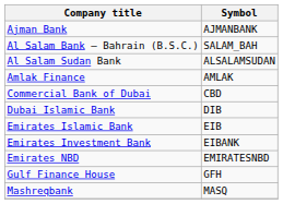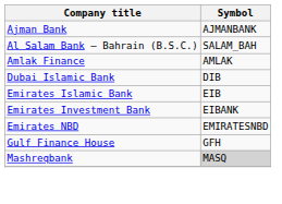- row: Al Salam Sudan Bank | ALSALAMSUDAN
- row: Commercial Bank of Dubai | CBD
Mashreqbank | Symbol: no background -> lightgrey background
